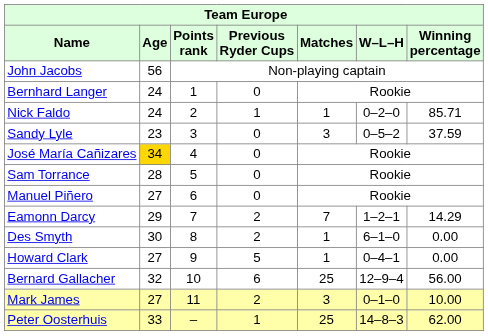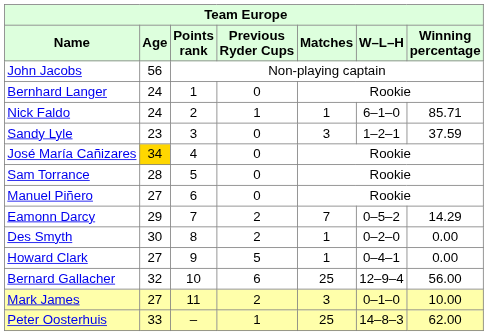Nick Faldo | W–L–H: 0–2–0 -> 6–1–0
Sandy Lyle | W–L–H: 0–5–2 -> 1–2–1
Eamonn Darcy | W–L–H: 1–2–1 -> 0–5–2
Des Smyth | W–L–H: 6–1–0 -> 0–2–0
